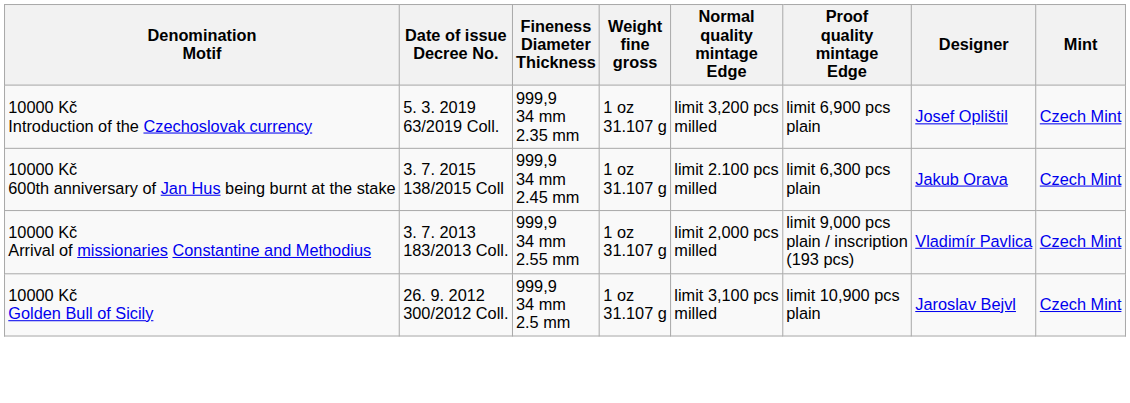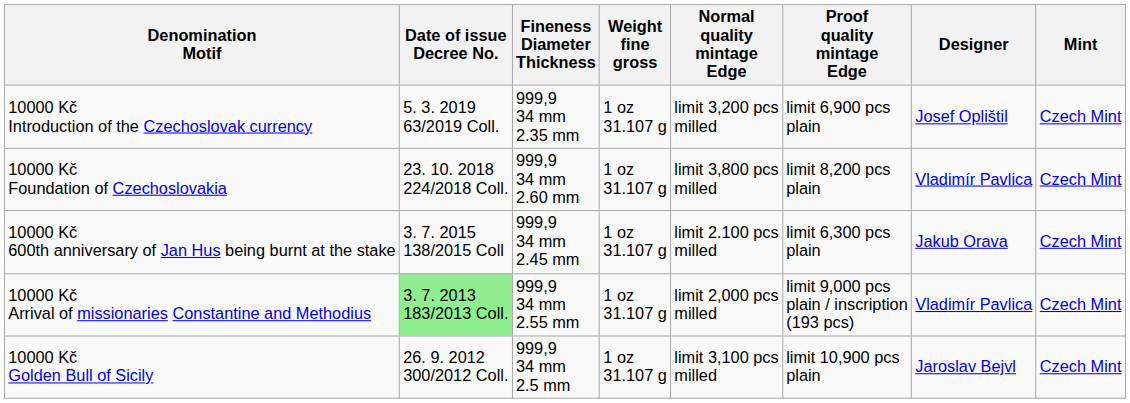+ row: 10000 Kč Foundation of Czechoslovakia | 23. 10. 2018 224/2018 Coll. | 999,9 34 mm 2.60 mm | 1 oz 31.107 g | limit 3,800 pcs milled | limit 8,200 pcs plain | Vladimír Pavlica | Czech Mint
10000 Kč Arrival of missionaries Constantine and Methodius | Date of issue Decree No.: no background -> lightgreen background
